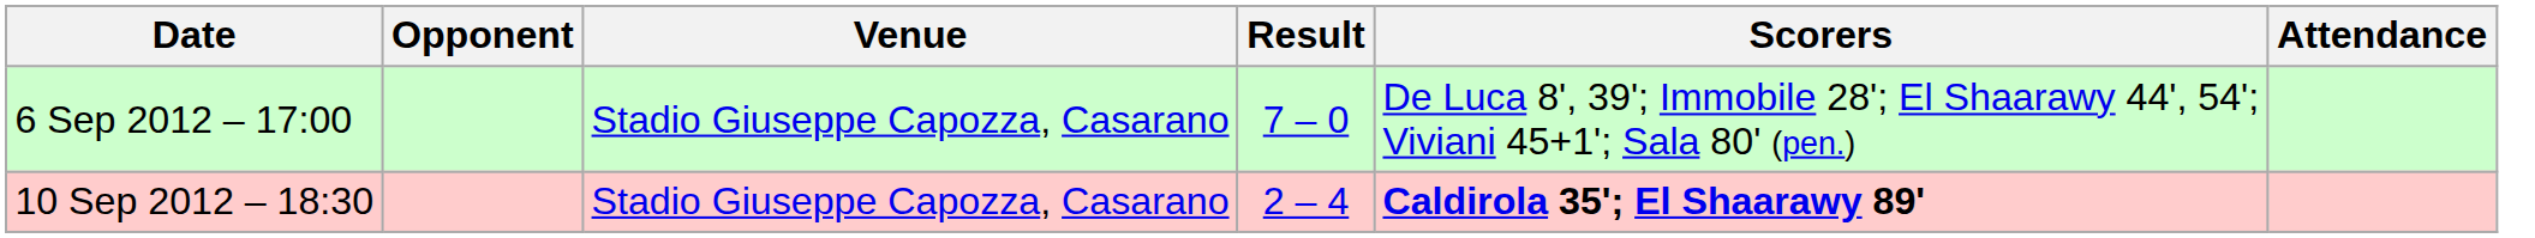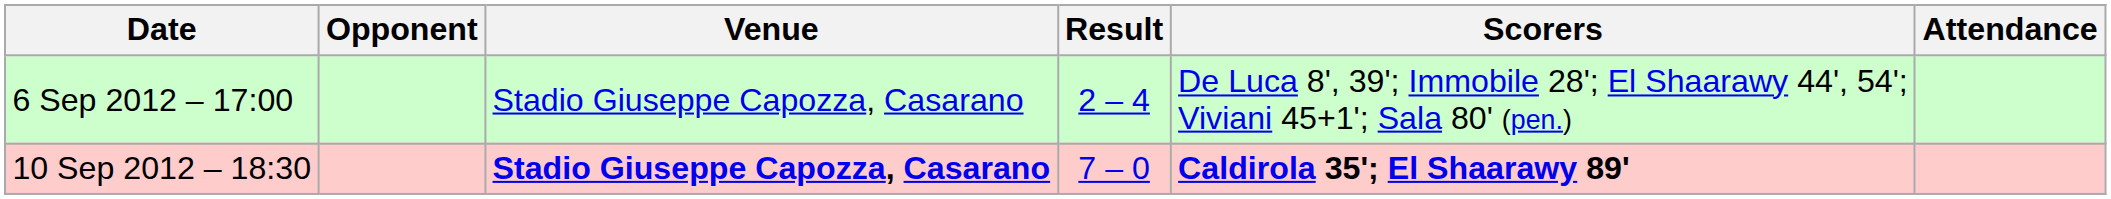6 Sep 2012 – 17:00 | Result: 7 – 0 -> 2 – 4
10 Sep 2012 – 18:30 | Venue: normal -> bold
10 Sep 2012 – 18:30 | Result: 2 – 4 -> 7 – 0
